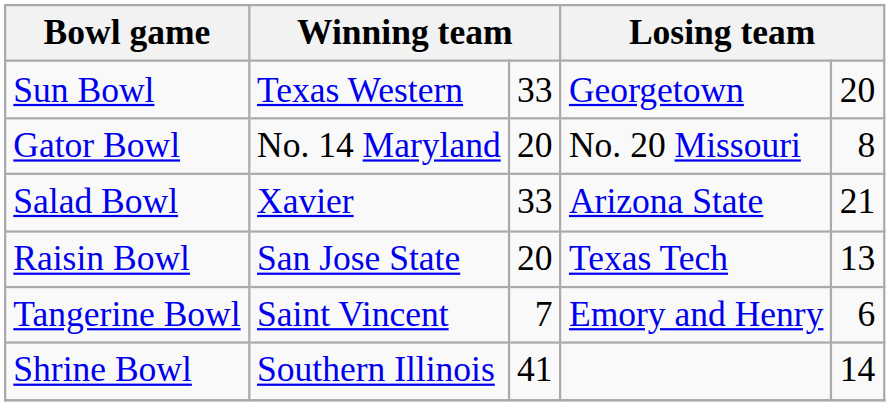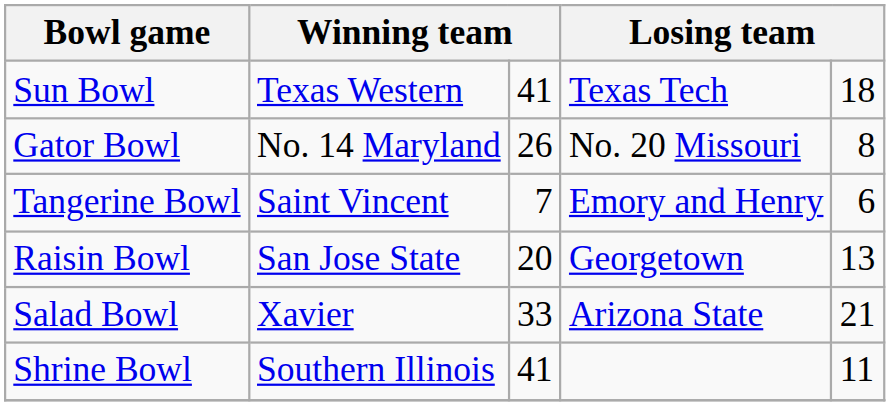Sun Bowl | column 3: 33 -> 41
Sun Bowl | column 4: Georgetown -> Texas Tech
Sun Bowl | column 5: 20 -> 18
Gator Bowl | column 3: 20 -> 26
rows swapped: Tangerine Bowl <-> Salad Bowl
Raisin Bowl | column 4: Texas Tech -> Georgetown
Shrine Bowl | column 5: 14 -> 11
